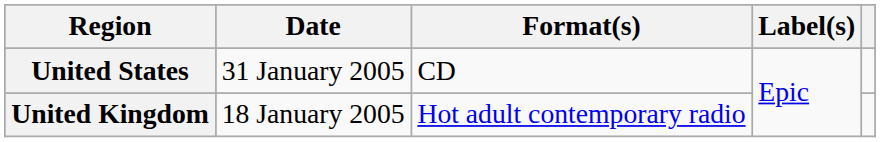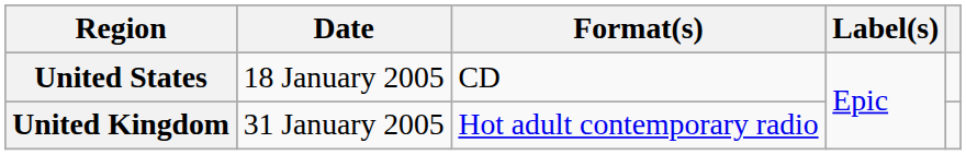United States | Date: 31 January 2005 -> 18 January 2005
United Kingdom | Date: 18 January 2005 -> 31 January 2005
